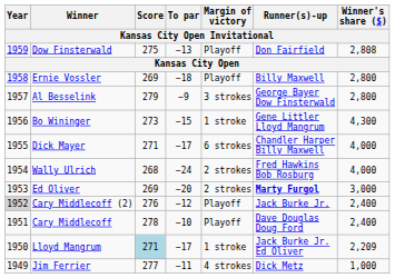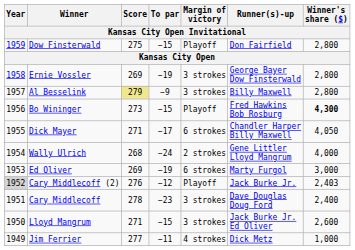Dow Finsterwald | To par: −13 -> −15
Dow Finsterwald | Winner's share ($): 2,808 -> 2,800
Ernie Vossler | To par: −18 -> −19
Ernie Vossler | Margin of victory: Playoff -> 3 strokes
Ernie Vossler | Runner(s)-up: Billy Maxwell -> George Bayer Dow Finsterwald
Al Besselink | Score: no background -> khaki background
Al Besselink | Runner(s)-up: George Bayer Dow Finsterwald -> Billy Maxwell
Bo Wininger | Margin of victory: 1 stroke -> Playoff
Bo Wininger | Runner(s)-up: Gene Littler Lloyd Mangrum -> Fred Hawkins Bob Rosburg
Bo Wininger | Winner's share ($): normal -> bold
Dick Mayer | Winner's share ($): 4,000 -> 4,050
Wally Ulrich | Runner(s)-up: Fred Hawkins Bob Rosburg -> Gene Littler Lloyd Mangrum
Ed Oliver | To par: −20 -> −19
Ed Oliver | Margin of victory: 2 strokes -> 6 strokes
Ed Oliver | Runner(s)-up: bold -> normal
Cary Middlecoff (2) | Winner's share ($): 2,400 -> 2,403
Cary Middlecoff | To par: −10 -> −23
Cary Middlecoff | Margin of victory: Playoff -> 3 strokes
Lloyd Mangrum | Score: lightblue background -> no background
Lloyd Mangrum | To par: −17 -> −15
Lloyd Mangrum | Margin of victory: 1 stroke -> 3 strokes
Lloyd Mangrum | Winner's share ($): 2,209 -> 2,600
